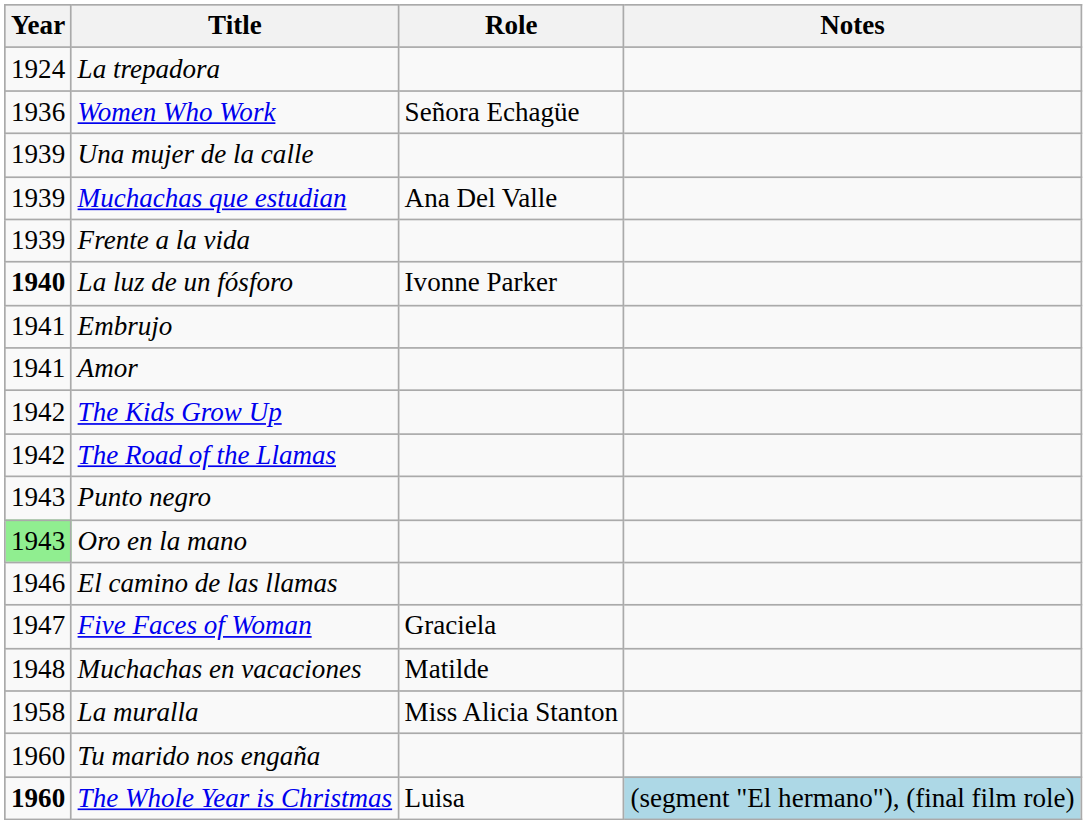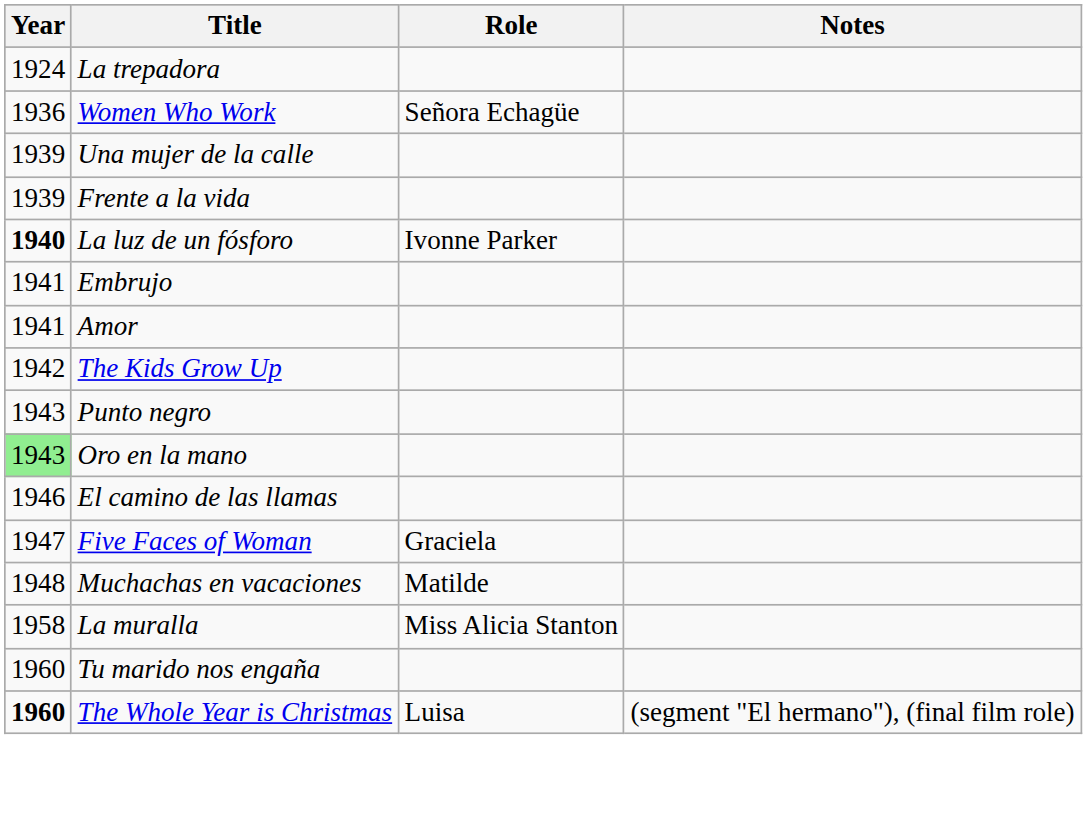- row: 1939 | Muchachas que estudian | Ana Del Valle
- row: 1942 | The Road of the Llamas
The Whole Year is Christmas | Notes: lightblue background -> no background
